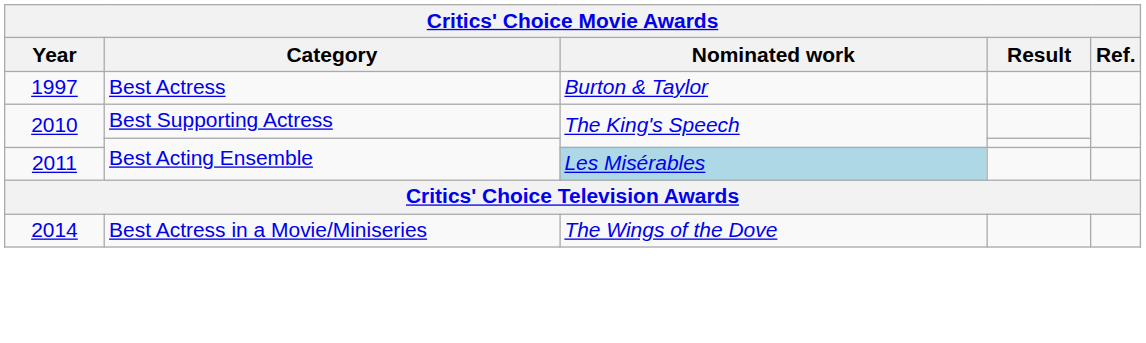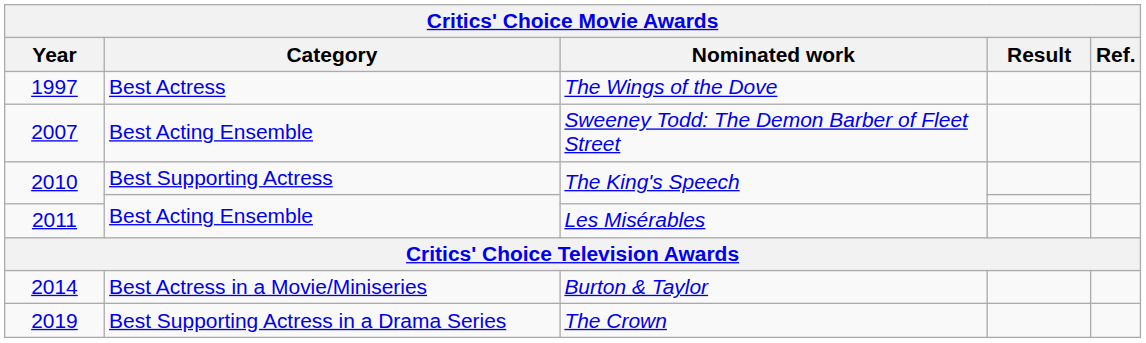1997 | Nominated work: Burton & Taylor -> The Wings of the Dove
+ row: 2007 | Best Acting Ensemble | Sweeney Todd: The Demon Barber of Fleet Street
2011 | Nominated work: lightblue background -> no background
2014 | Nominated work: The Wings of the Dove -> Burton & Taylor
+ row: 2019 | Best Supporting Actress in a Drama Series | The Crown
